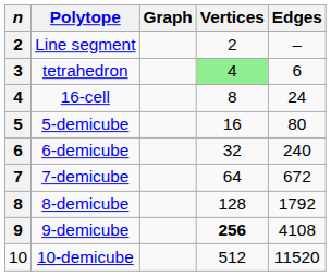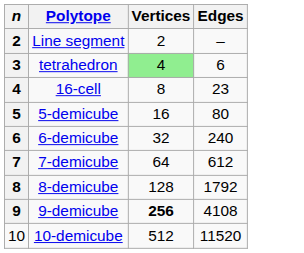- column: Graph
16-cell | Edges: 24 -> 23
7-demicube | Edges: 672 -> 612
